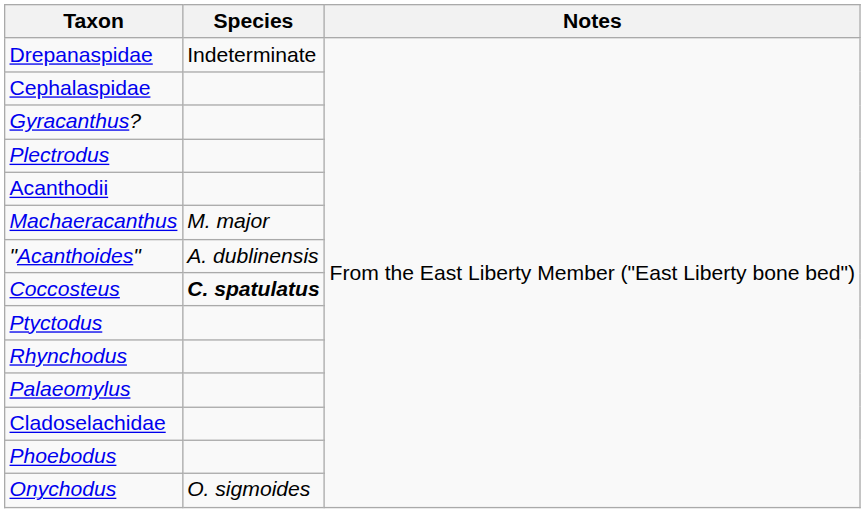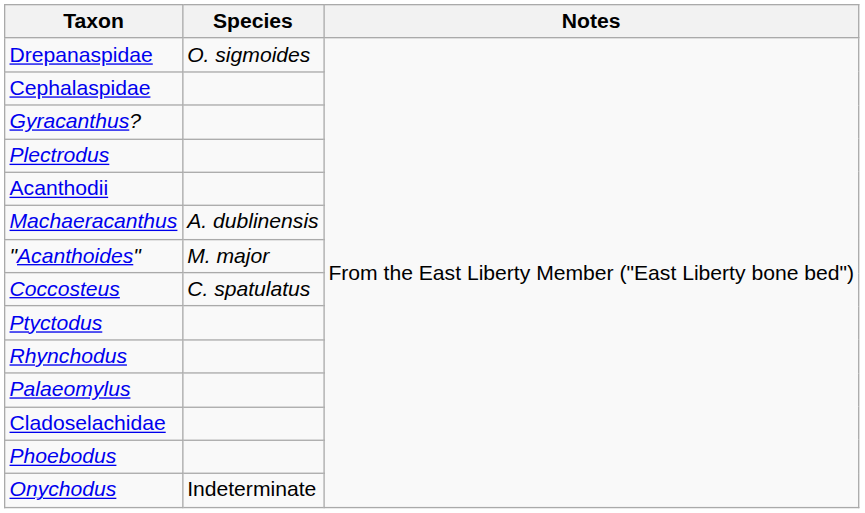Drepanaspidae | Species: Indeterminate -> O. sigmoides
Machaeracanthus | Species: M. major -> A. dublinensis
"Acanthoides" | Species: A. dublinensis -> M. major
Coccosteus | Species: bold -> normal
Onychodus | Species: O. sigmoides -> Indeterminate
